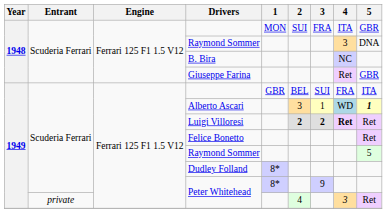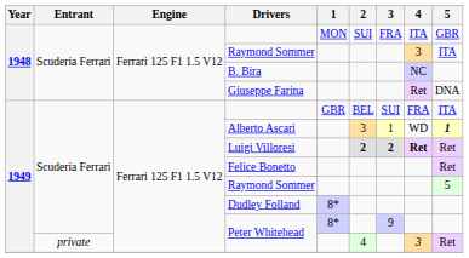1948 / Raymond Sommer | 5: DNA -> ITA
Giuseppe Farina | 5: GBR -> DNA
Alberto Ascari | 4: lightblue background -> no background
